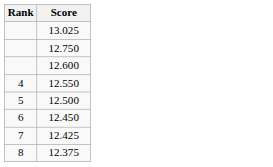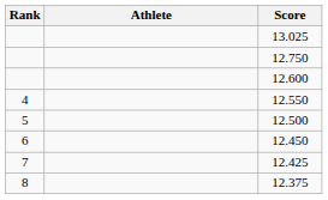+ column: Athlete
